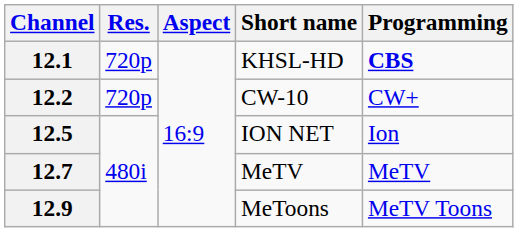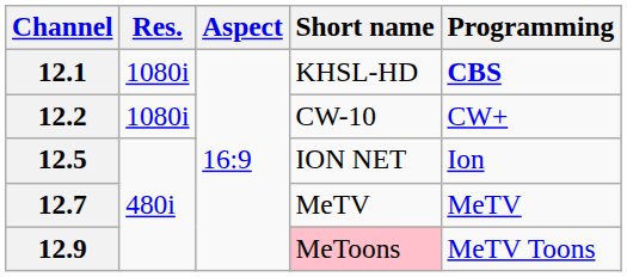12.1 | Res.: 720p -> 1080i
12.2 | Res.: 720p -> 1080i
12.9 | Short name: no background -> pink background
